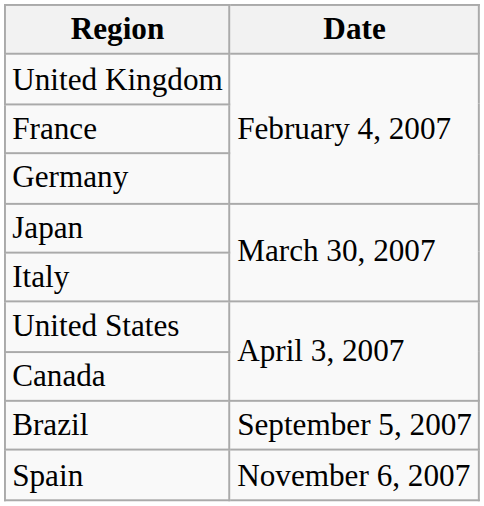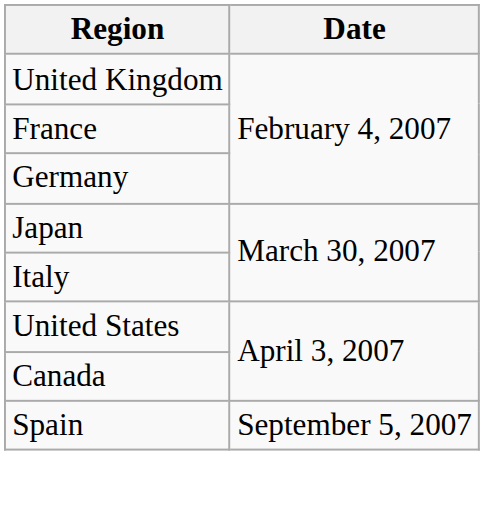- row: Brazil | September 5, 2007
Spain | Date: November 6, 2007 -> September 5, 2007
